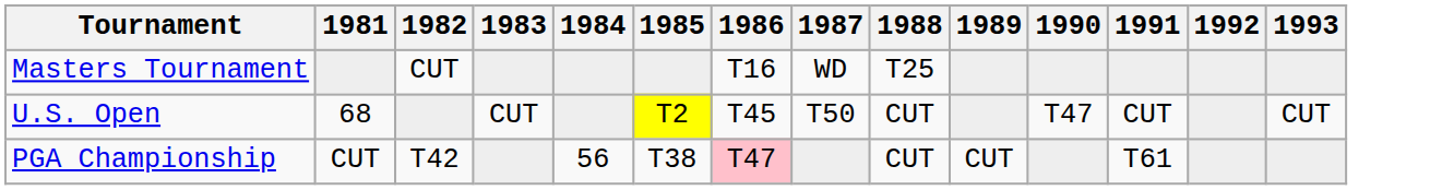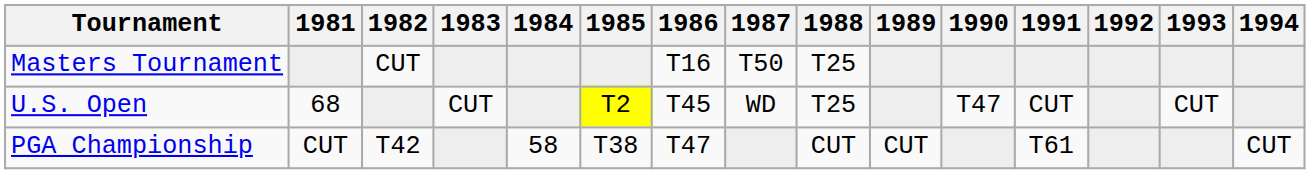+ column: 1994 | CUT
Masters Tournament | 1987: WD -> T50
U.S. Open | 1987: T50 -> WD
U.S. Open | 1988: CUT -> T25
PGA Championship | 1984: 56 -> 58
PGA Championship | 1986: pink background -> no background
